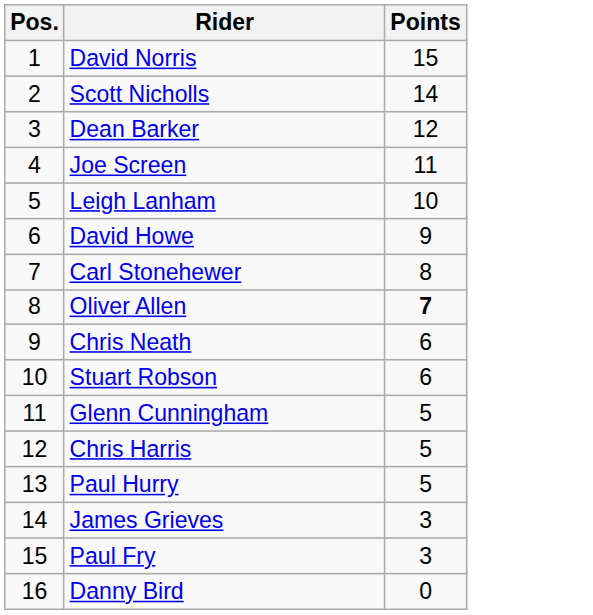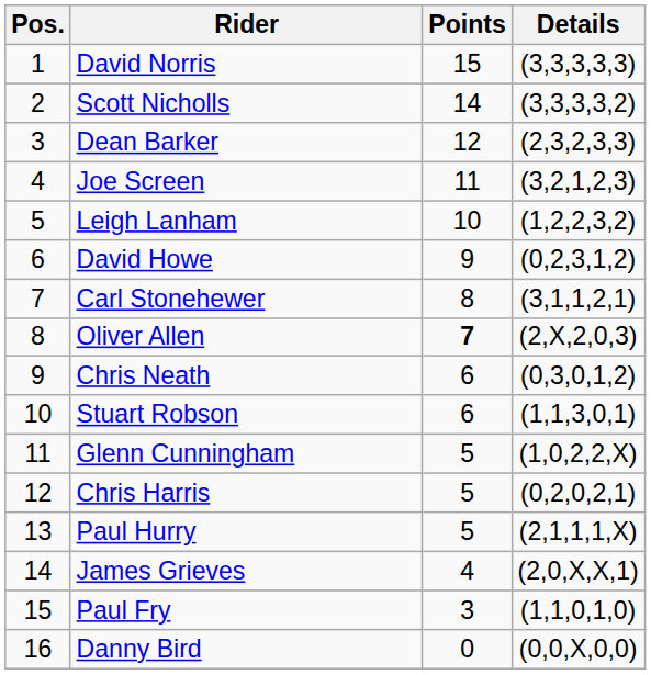+ column: Details | (3,3,3,3,3) | (3,3,3,3,2) | (2,3,2,3,3) | (3,2,1,2,3) | (1,2,2,3,2) | (0,2,3,1,2) | (3,1,1,2,1) | (2,X,2,0,3) | (0,3,0,1,2) | (1,1,3,0,1) | (1,0,2,2,X) | (0,2,0,2,1) | (2,1,1,1,X) | (2,0,X,X,1) | (1,1,0,1,0) | (0,0,X,0,0)
James Grieves | Points: 3 -> 4
